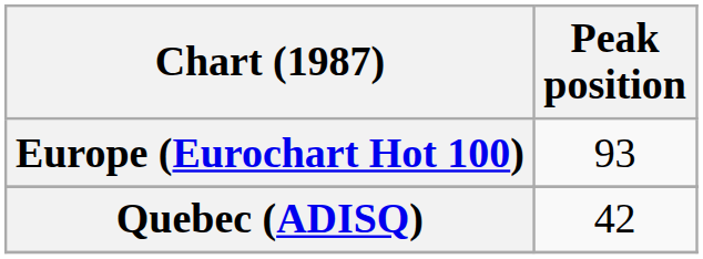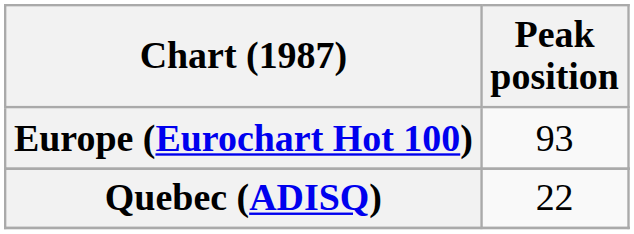Quebec (ADISQ) | Peak position: 42 -> 22
